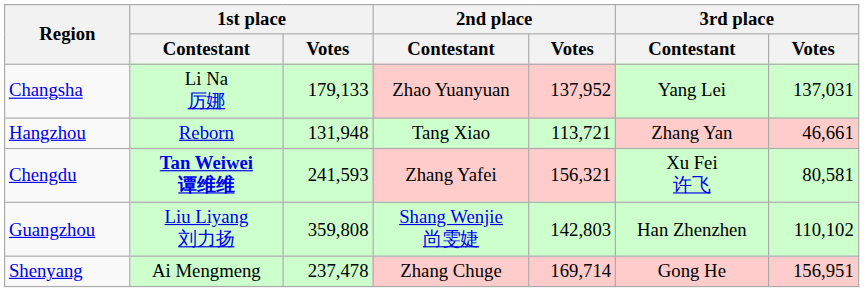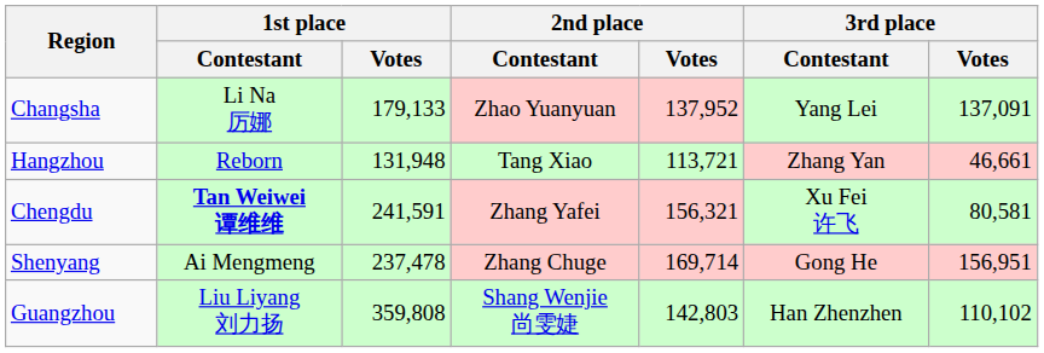Changsha | 3rd place / Votes: 137,031 -> 137,091
Chengdu | 1st place / Votes: 241,593 -> 241,591
rows swapped: Shenyang <-> Guangzhou
